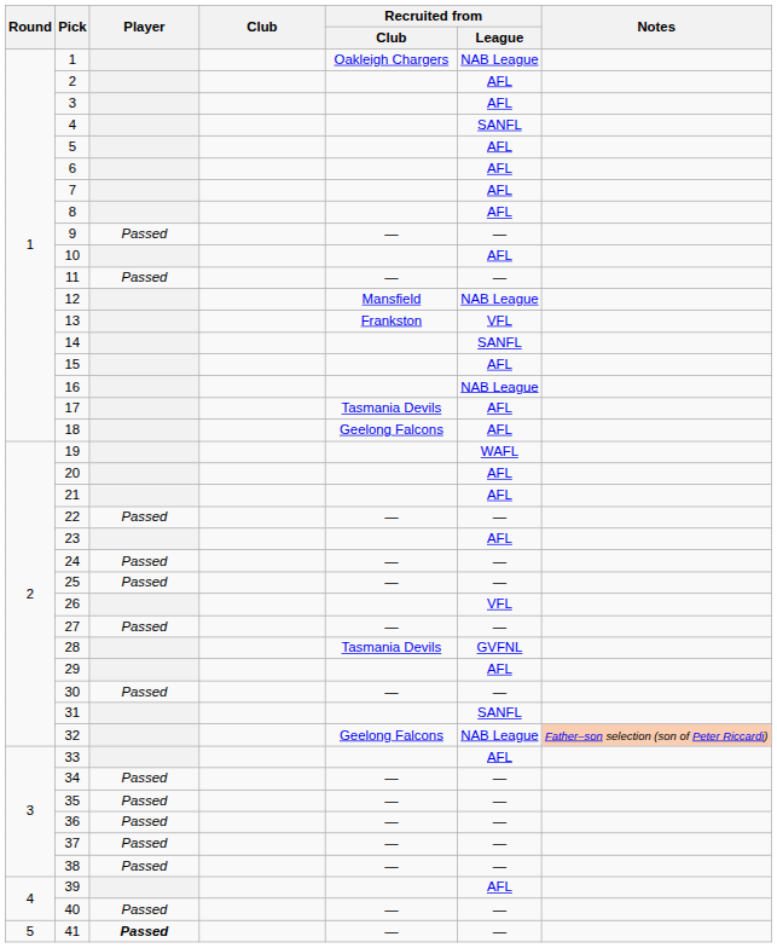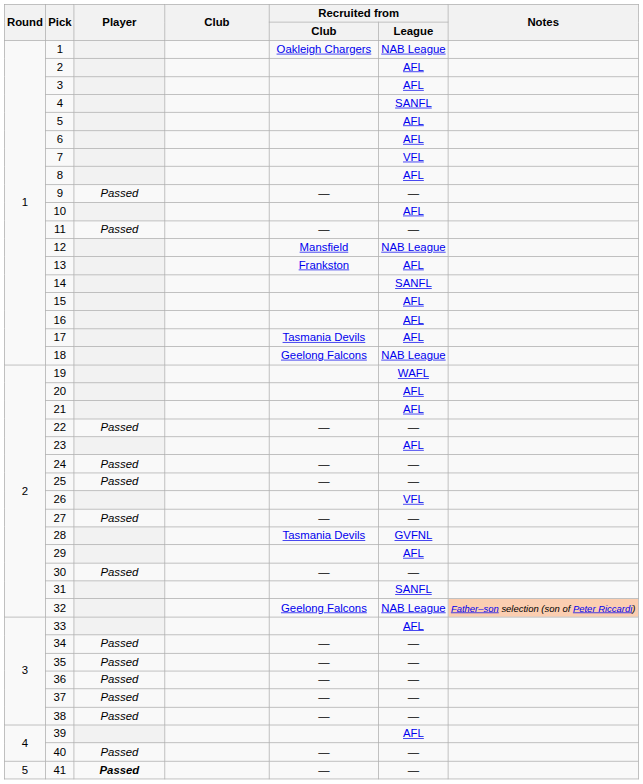7 | Recruited from / League: AFL -> VFL
13 | Recruited from / League: VFL -> AFL
16 | Recruited from / League: NAB League -> AFL
18 | Recruited from / League: AFL -> NAB League
